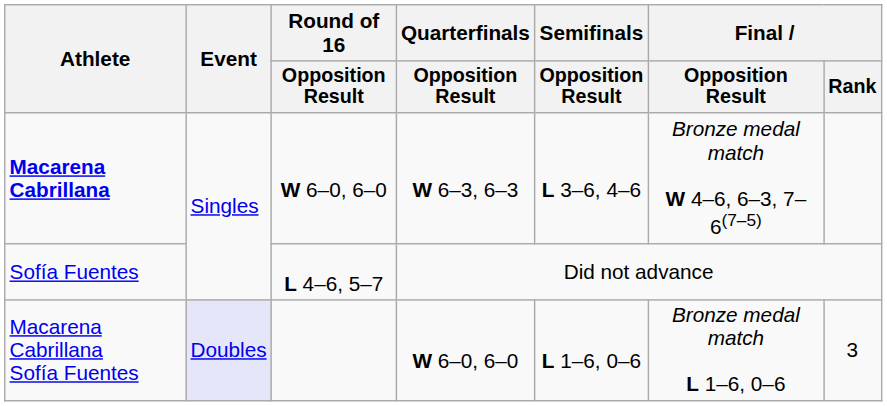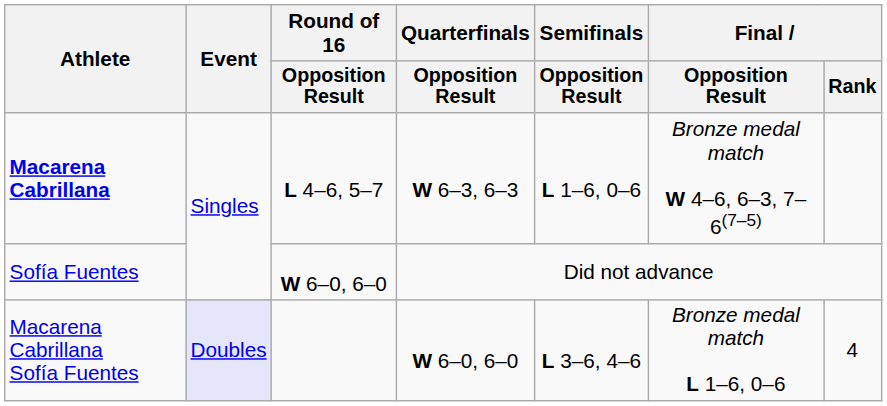Macarena Cabrillana | Round of 16 / Opposition Result: W 6–0, 6–0 -> L 4–6, 5–7
Macarena Cabrillana | Semifinals / Opposition Result: L 3–6, 4–6 -> L 1–6, 0–6
Sofía Fuentes | Round of 16 / Opposition Result: L 4–6, 5–7 -> W 6–0, 6–0
Macarena Cabrillana Sofía Fuentes | Semifinals / Opposition Result: L 1–6, 0–6 -> L 3–6, 4–6
Macarena Cabrillana Sofía Fuentes | Final / Rank: 3 -> 4
